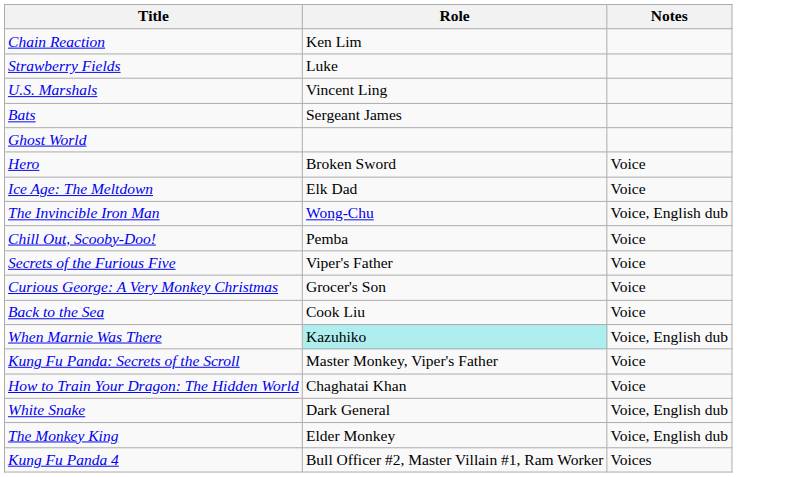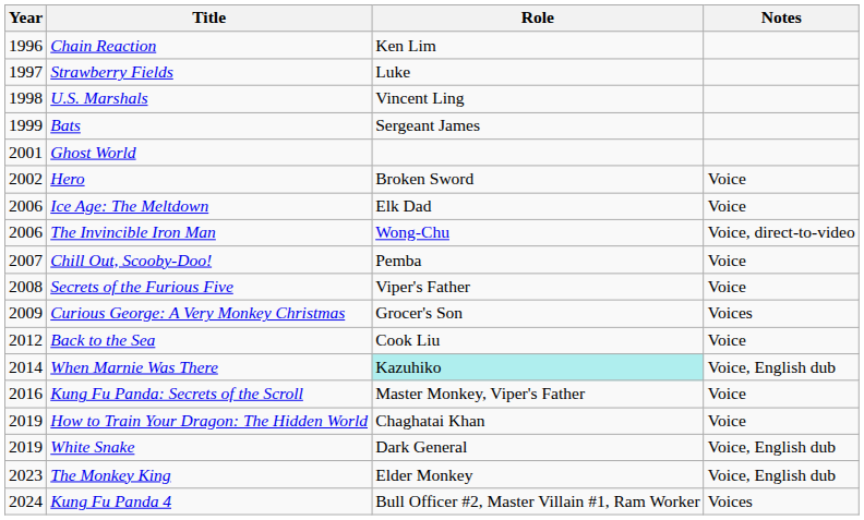+ column: Year | 1996 | 1997 | 1998 | 1999 | 2001 | 2002 | 2006 | 2006 | 2007 | 2008 | 2009 | 2012 | 2014 | 2016 | 2019 | 2019 | 2023 | 2024
The Invincible Iron Man | Notes: Voice, English dub -> Voice, direct-to-video
Curious George: A Very Monkey Christmas | Notes: Voice -> Voices
